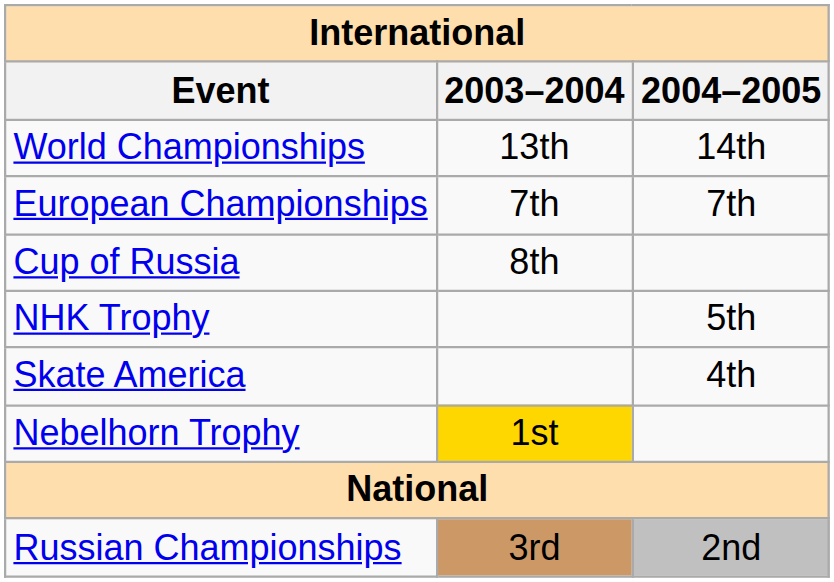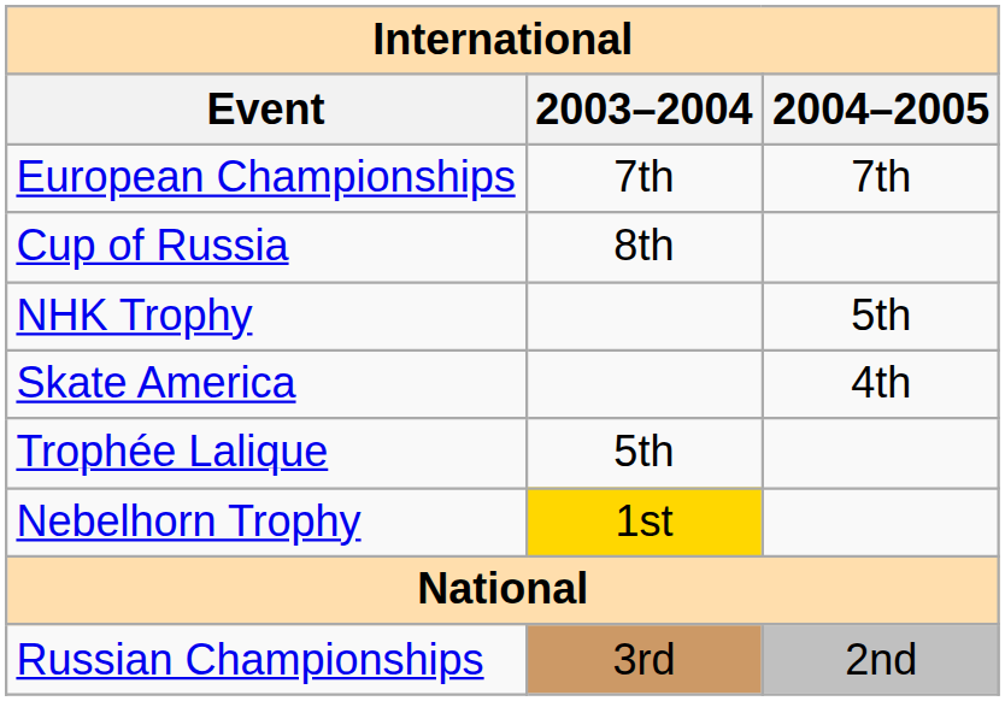- row: World Championships | 13th | 14th
+ row: Trophée Lalique | 5th
